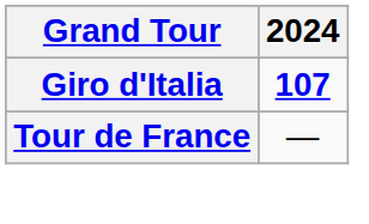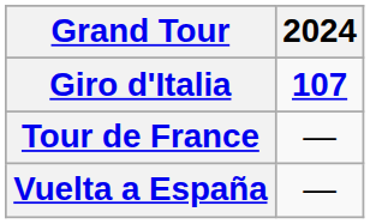+ row: Vuelta a España | —
